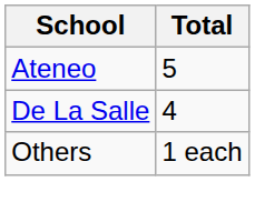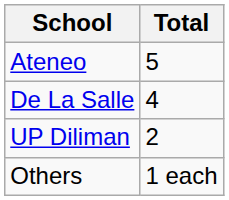+ row: UP Diliman | 2
